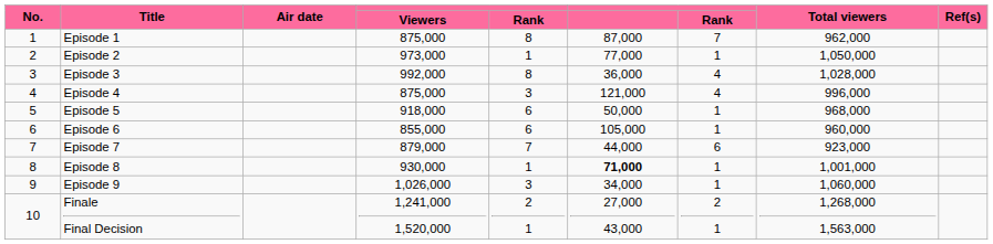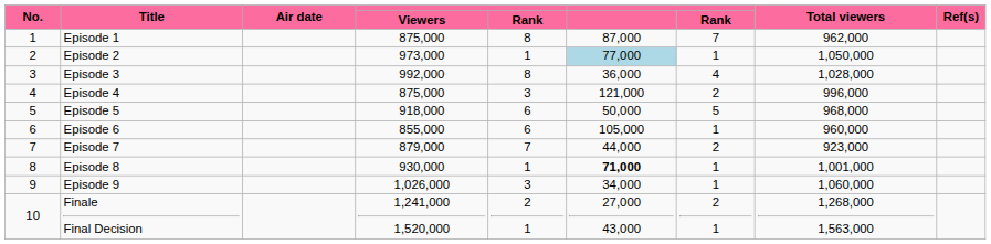Episode 2 | column 6: no background -> lightblue background
Episode 4 | column 7: 4 -> 2
Episode 5 | column 7: 1 -> 5
Episode 7 | column 7: 6 -> 2
